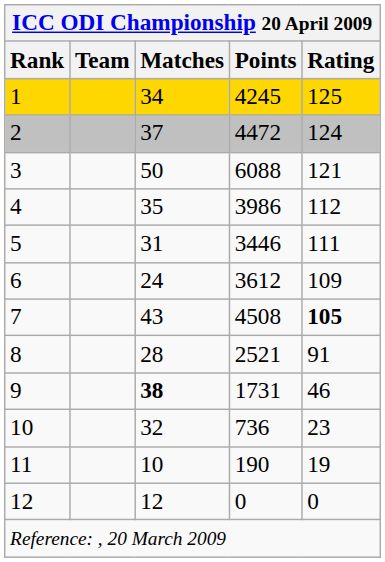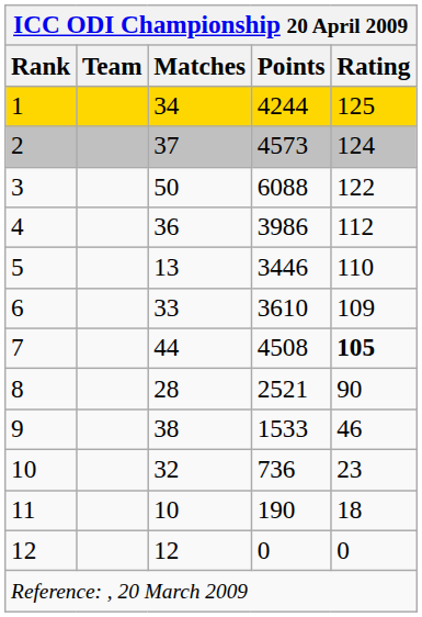1 | Points: 4245 -> 4244
2 | Points: 4472 -> 4573
3 | Rating: 121 -> 122
4 | Matches: 35 -> 36
5 | Matches: 31 -> 13
5 | Rating: 111 -> 110
6 | Matches: 24 -> 33
6 | Points: 3612 -> 3610
7 | Matches: 43 -> 44
8 | Rating: 91 -> 90
9 | Matches: bold -> normal
9 | Points: 1731 -> 1533
11 | Rating: 19 -> 18
